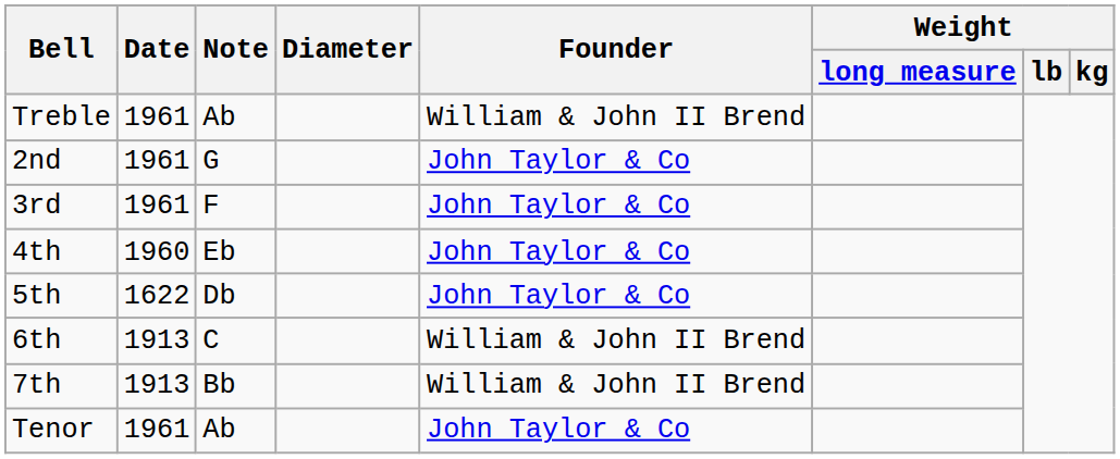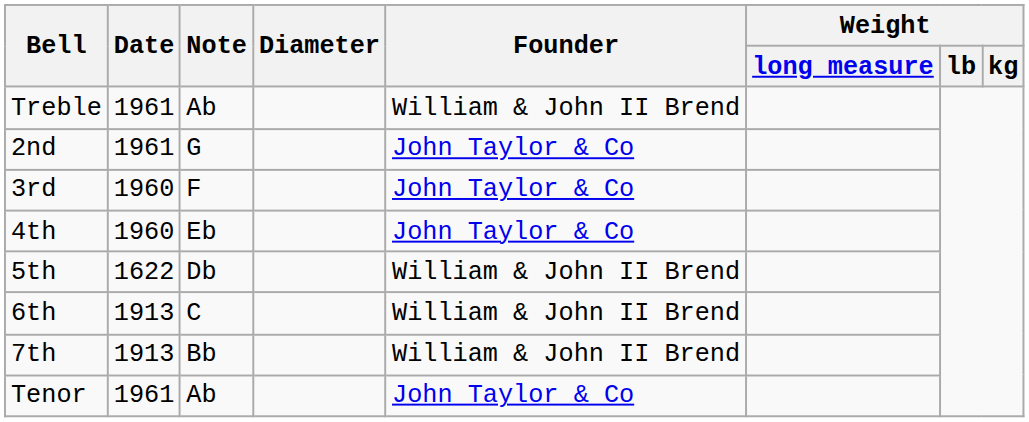3rd | Date: 1961 -> 1960
5th | Founder: John Taylor & Co -> William & John II Brend
